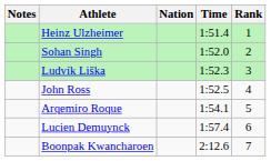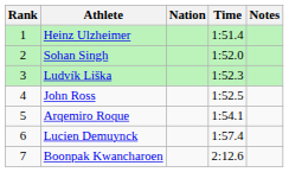columns swapped: Rank <-> Notes
